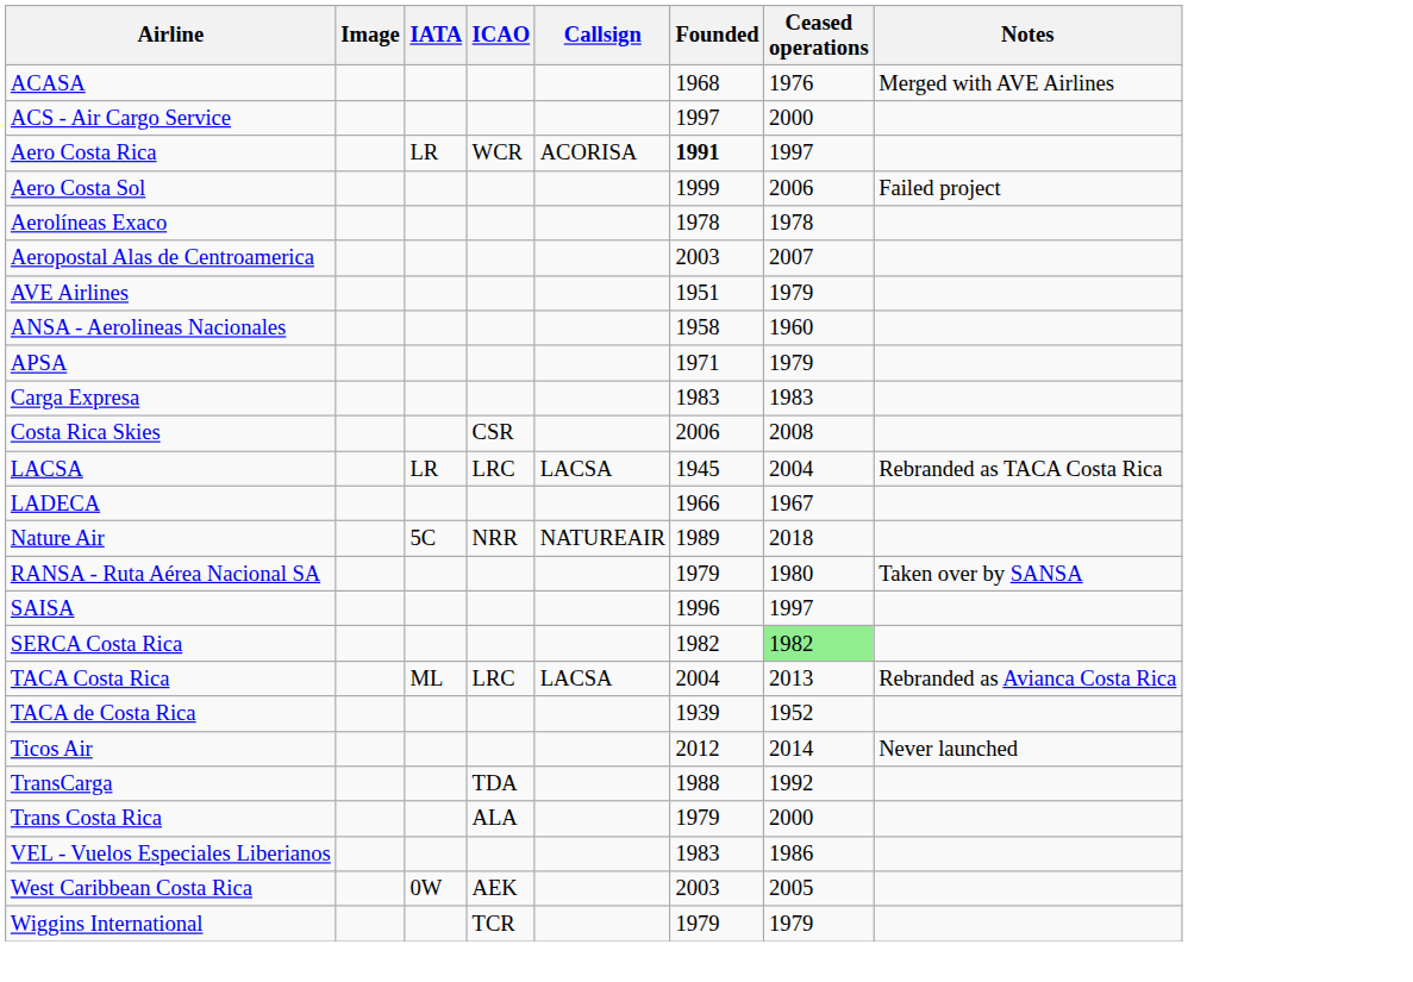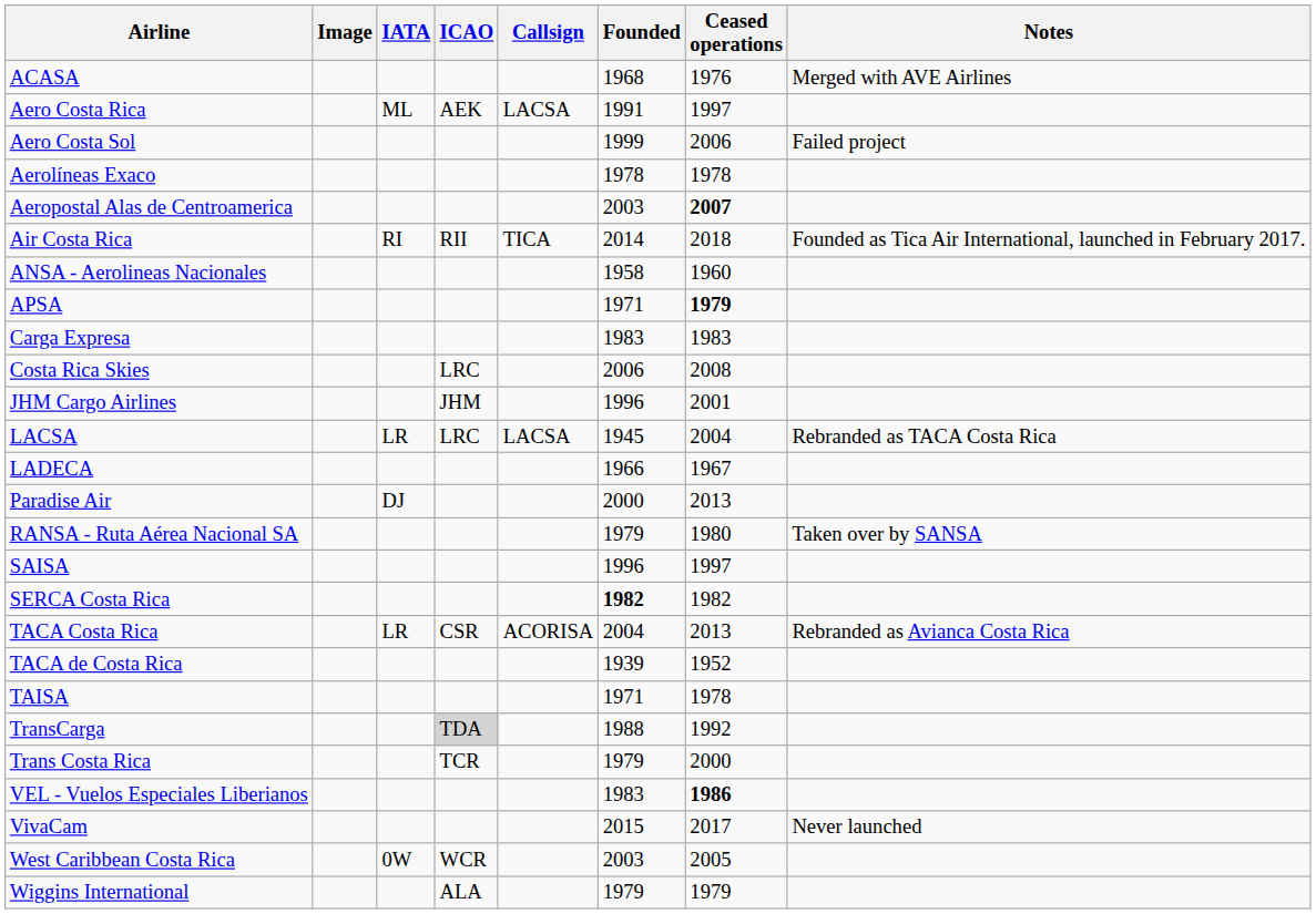- row: ACS - Air Cargo Service | 1997 | 2000
Aero Costa Rica | IATA: LR -> ML
Aero Costa Rica | ICAO: WCR -> AEK
Aero Costa Rica | Callsign: ACORISA -> LACSA
Aero Costa Rica | Founded: bold -> normal
Aeropostal Alas de Centroamerica | Ceased operations: normal -> bold
- row: AVE Airlines | 1951 | 1979
+ row: Air Costa Rica | RI | RII | TICA | 2014 | 2018 | Founded as Tica Air International, launched in February 2017.
APSA | Ceased operations: normal -> bold
Costa Rica Skies | ICAO: CSR -> LRC
+ row: JHM Cargo Airlines | JHM | 1996 | 2001
- row: Nature Air | 5C | NRR | NATUREAIR | 1989 | 2018
+ row: Paradise Air | DJ | 2000 | 2013
SERCA Costa Rica | Founded: normal -> bold
SERCA Costa Rica | Ceased operations: lightgreen background -> no background
TACA Costa Rica | IATA: ML -> LR
TACA Costa Rica | ICAO: LRC -> CSR
TACA Costa Rica | Callsign: LACSA -> ACORISA
+ row: TAISA | 1971 | 1978
- row: Ticos Air | 2012 | 2014 | Never launched
TransCarga | ICAO: no background -> lightgrey background
Trans Costa Rica | ICAO: ALA -> TCR
VEL - Vuelos Especiales Liberianos | Ceased operations: normal -> bold
+ row: VivaCam | 2015 | 2017 | Never launched
West Caribbean Costa Rica | ICAO: AEK -> WCR
Wiggins International | ICAO: TCR -> ALA
